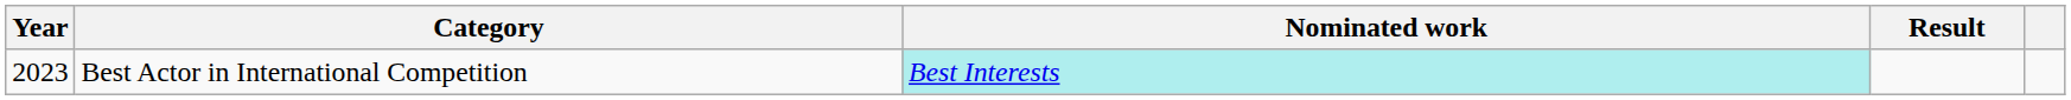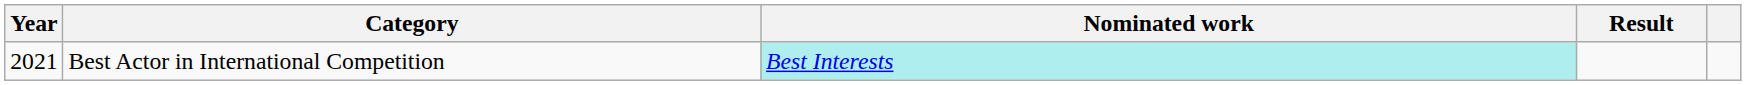Best Actor in International Competition | Year: 2023 -> 2021
